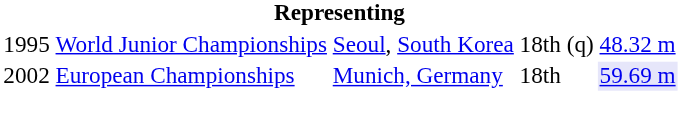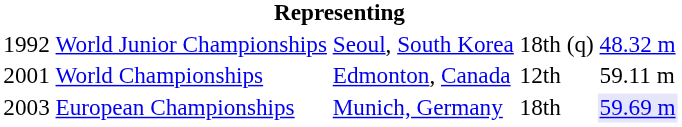World Junior Championships | column 1: 1995 -> 1992
+ row: 2001 | World Championships | Edmonton, Canada | 12th | 59.11 m
European Championships | column 1: 2002 -> 2003
